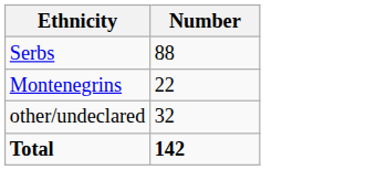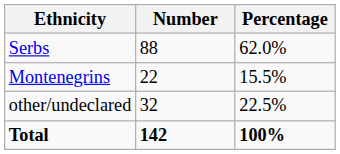+ column: Percentage | 62.0% | 15.5% | 22.5% | 100%
